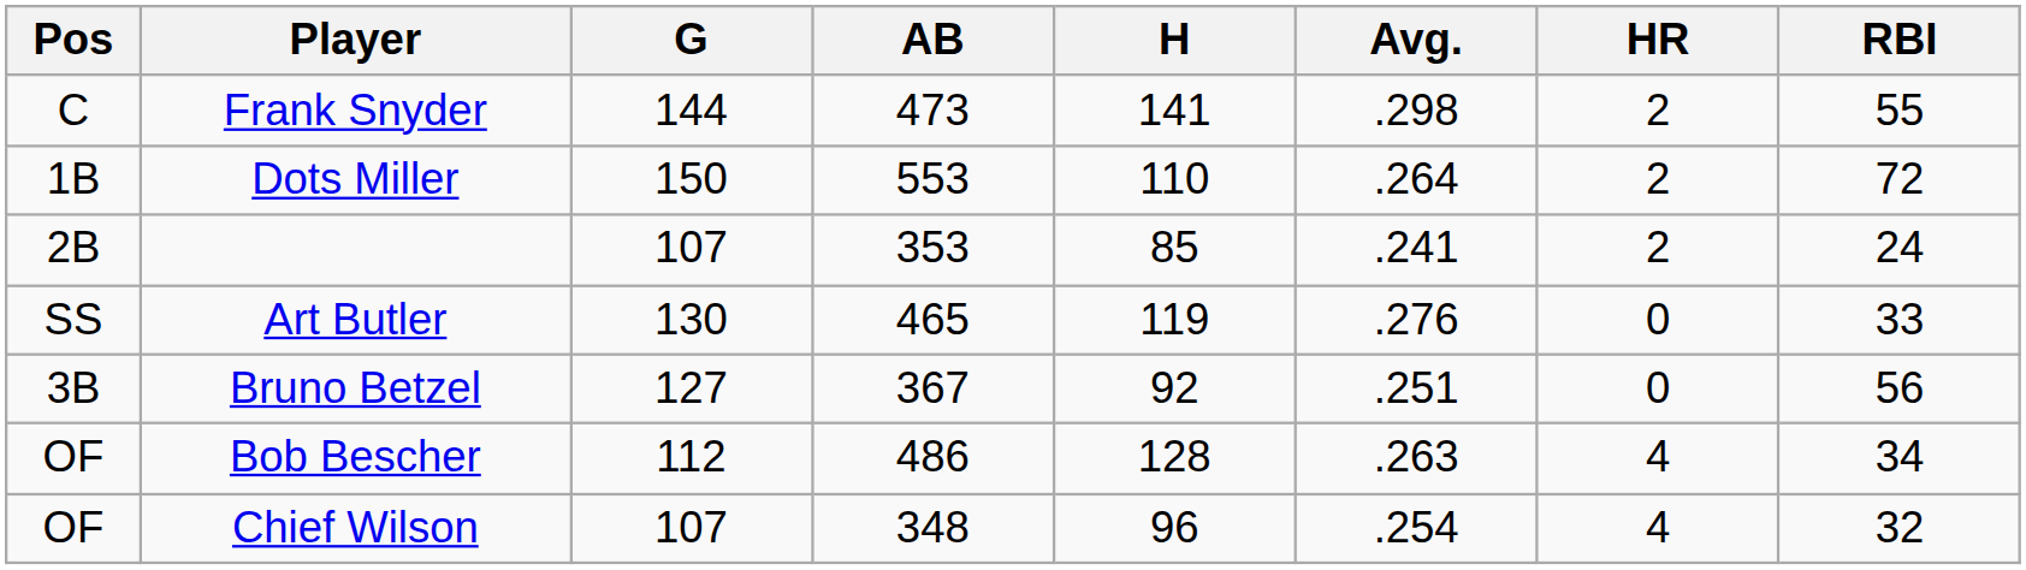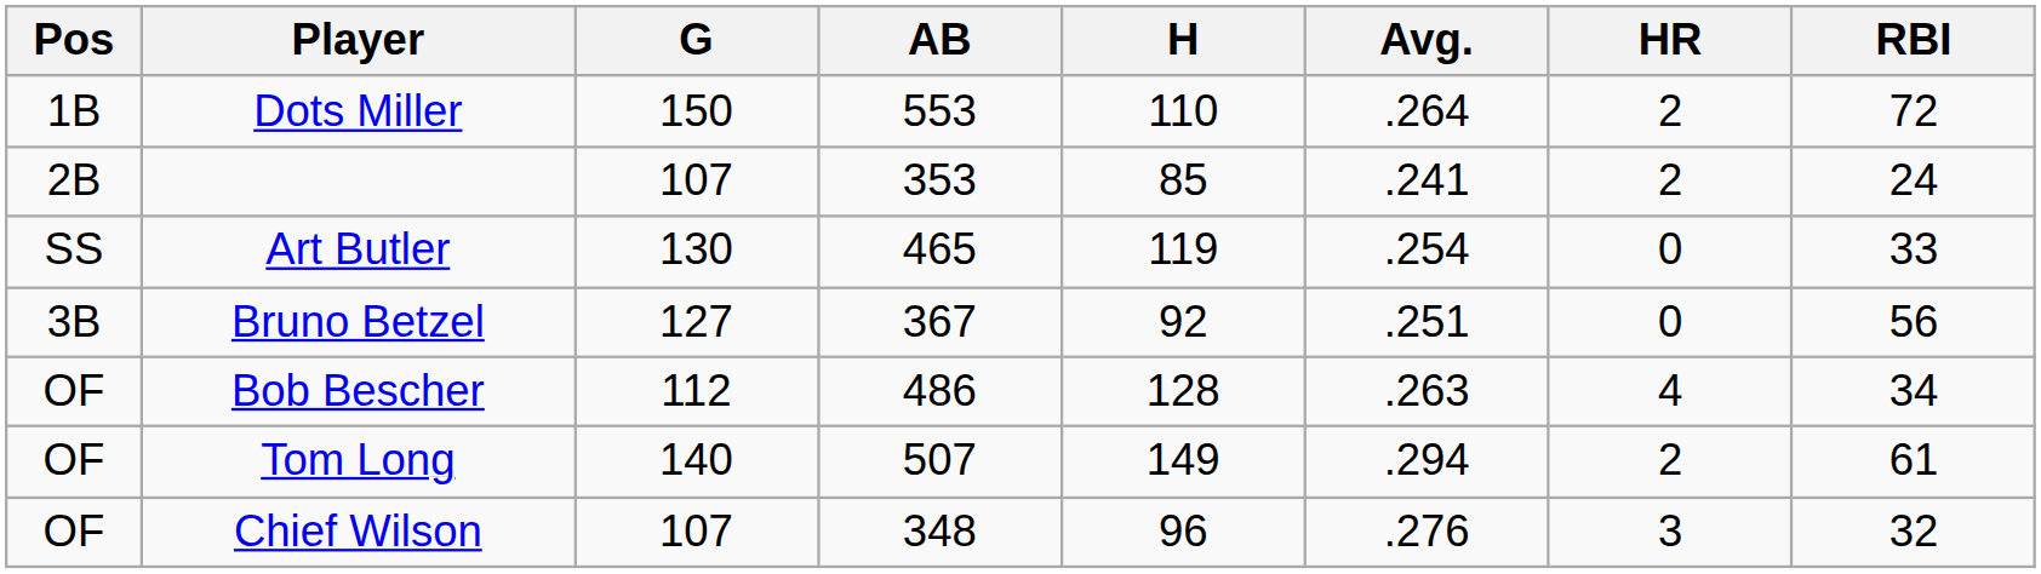- row: C | Frank Snyder | 144 | 473 | 141 | .298 | 2 | 55
Art Butler | Avg.: .276 -> .254
+ row: OF | Tom Long | 140 | 507 | 149 | .294 | 2 | 61
Chief Wilson | Avg.: .254 -> .276
Chief Wilson | HR: 4 -> 3
